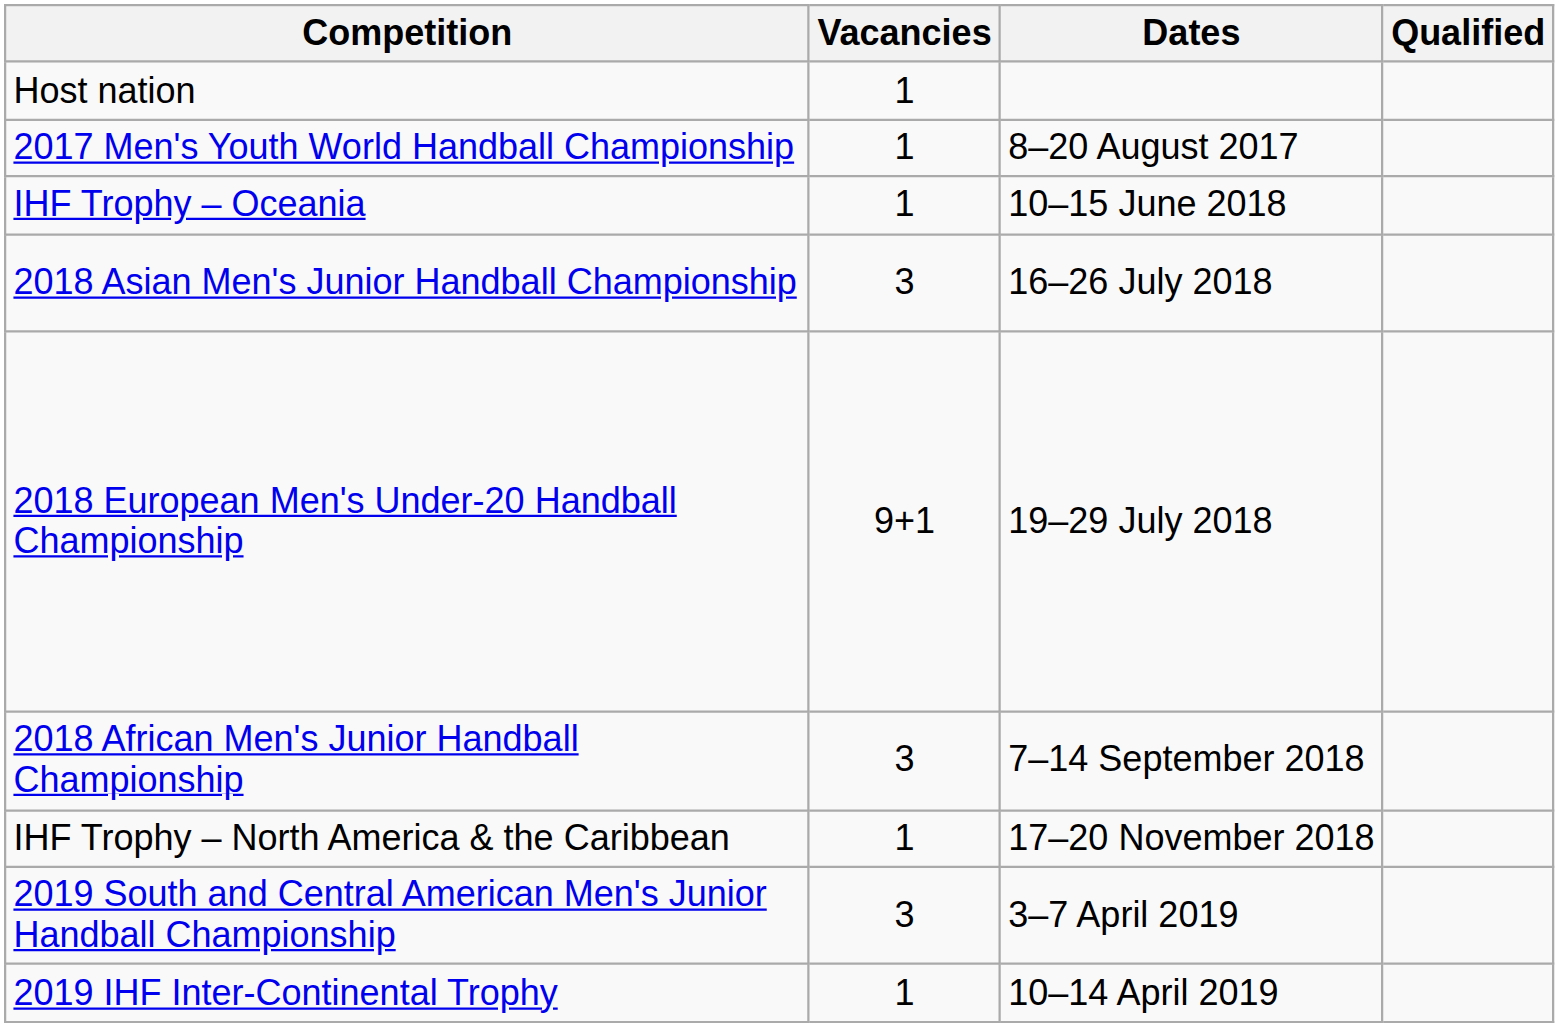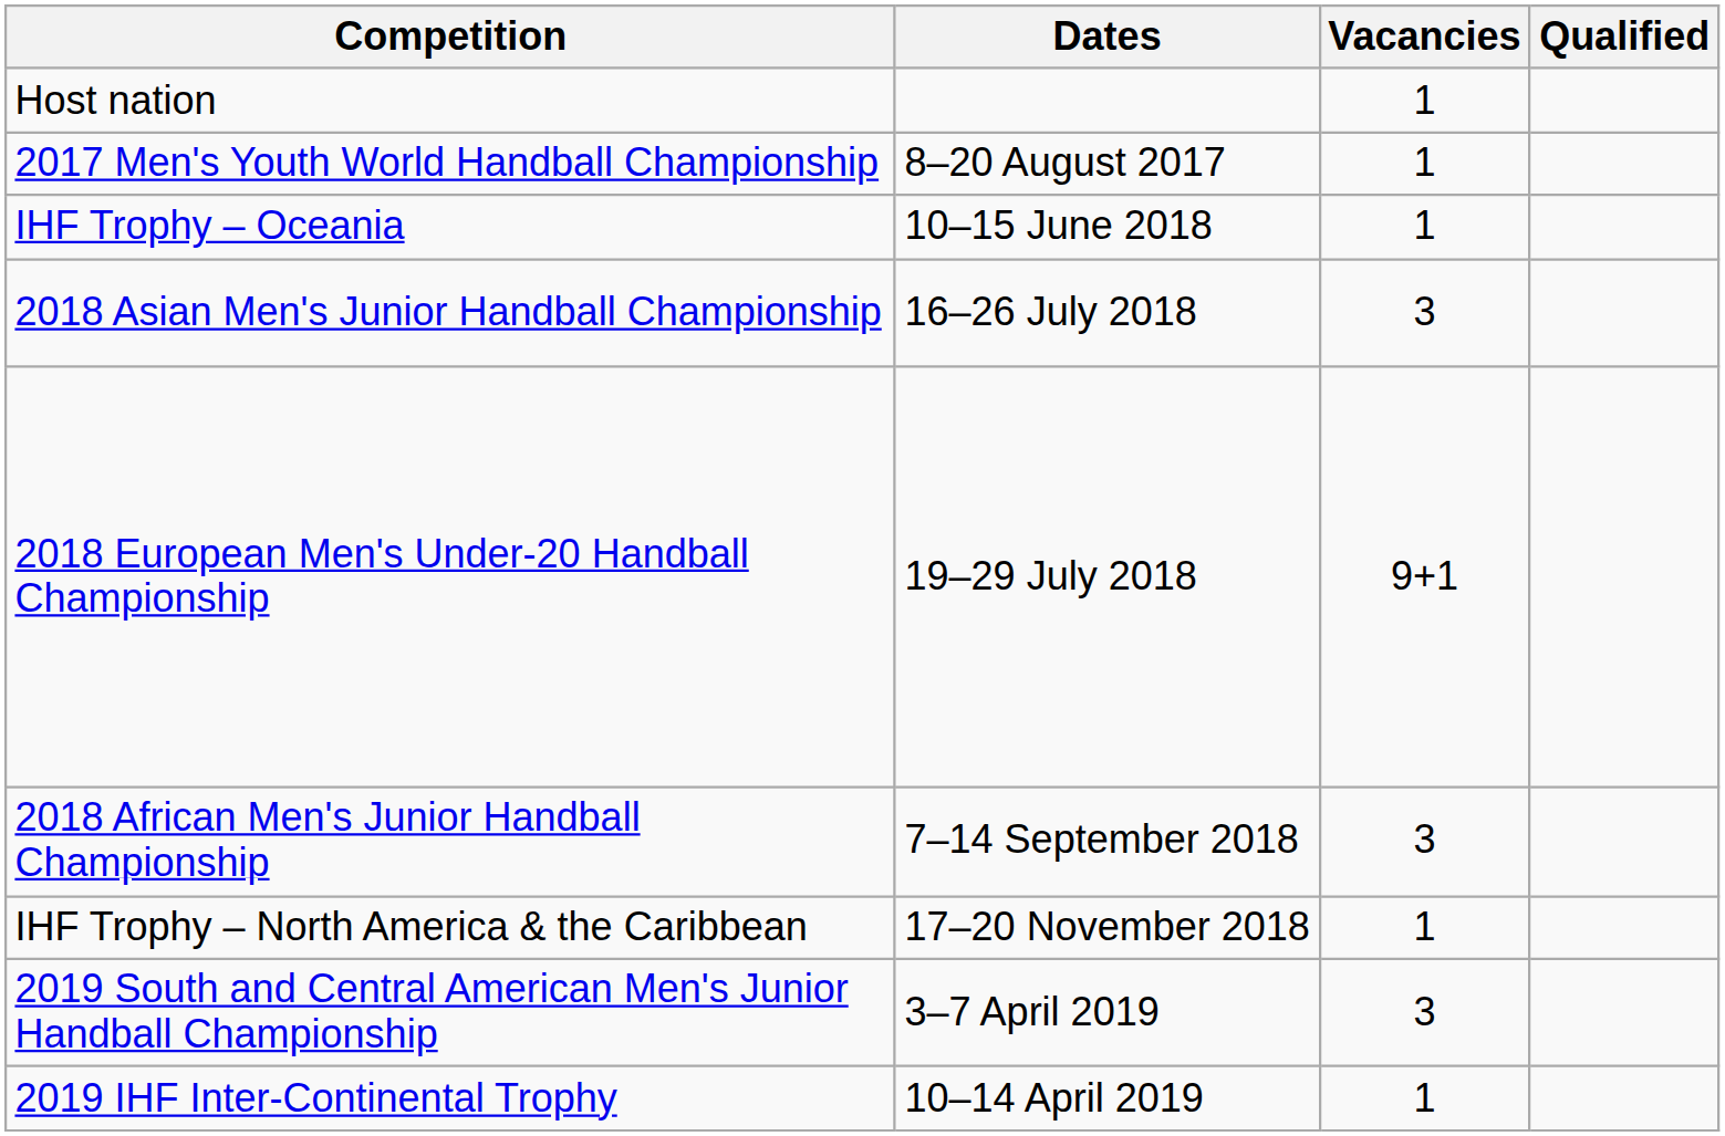columns swapped: Dates <-> Vacancies
